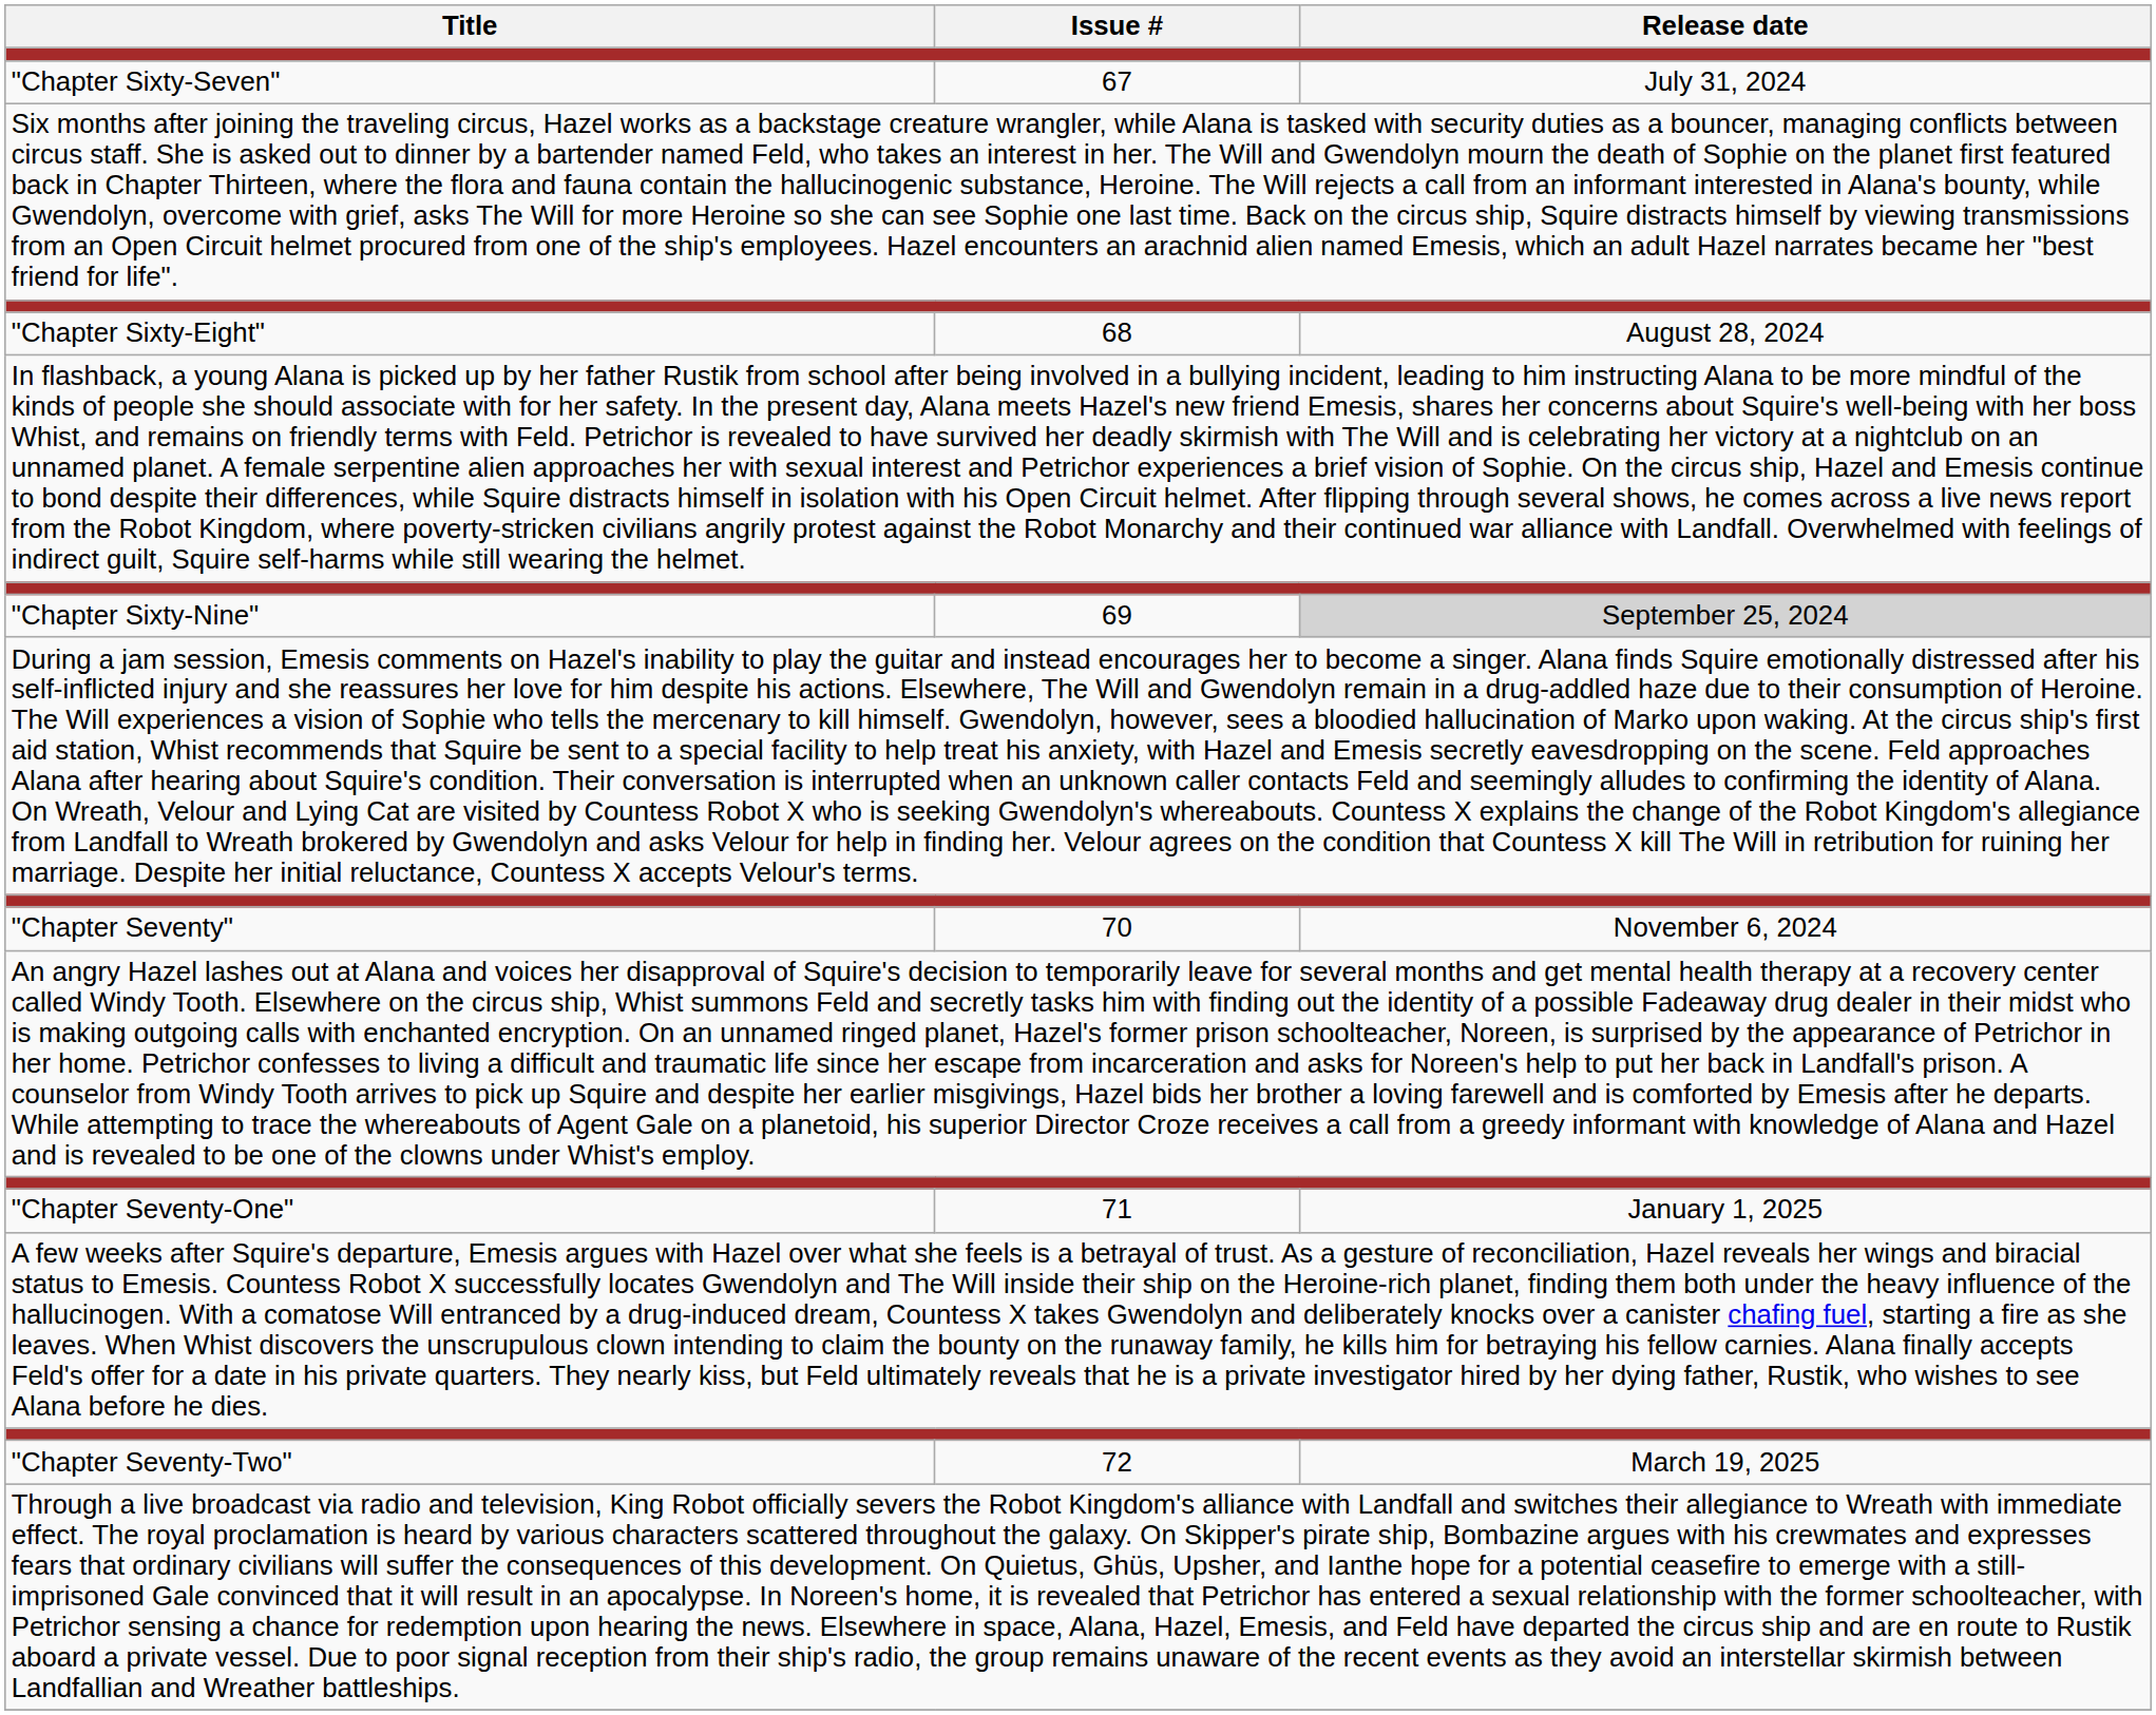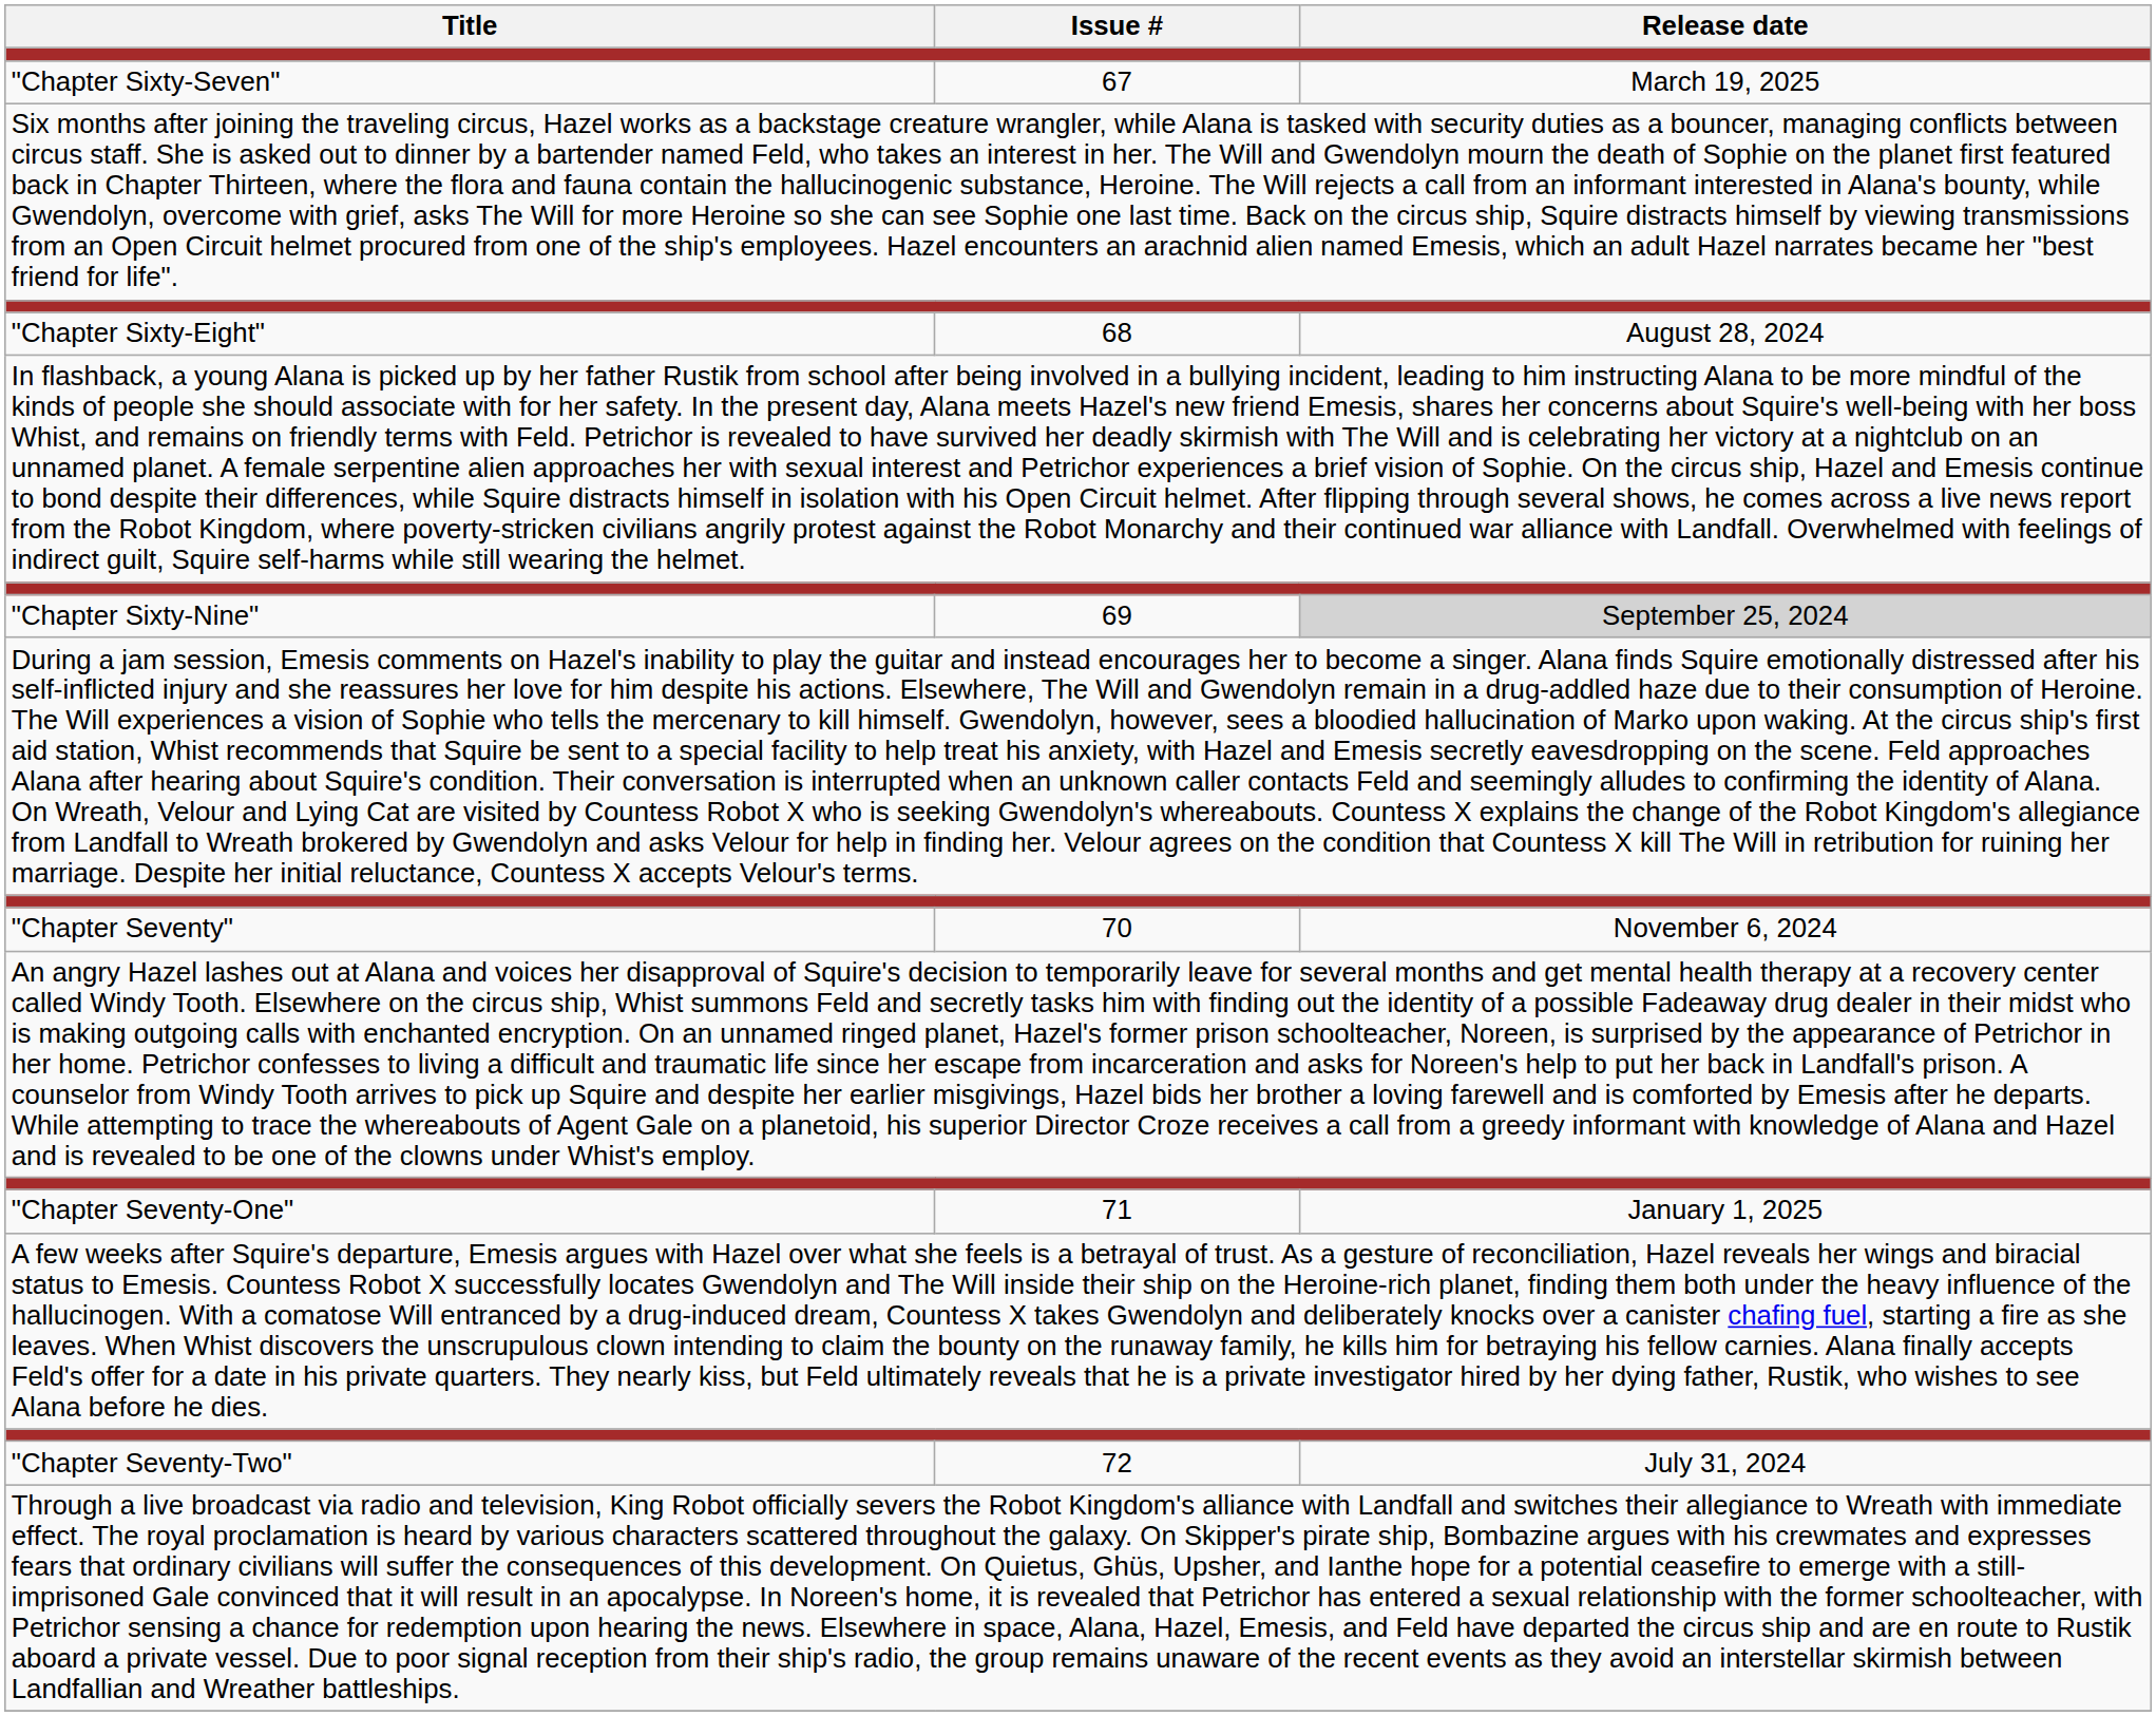"Chapter Sixty-Seven" | Release date: July 31, 2024 -> March 19, 2025
"Chapter Seventy-Two" | Release date: March 19, 2025 -> July 31, 2024
